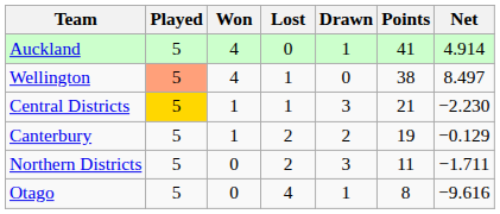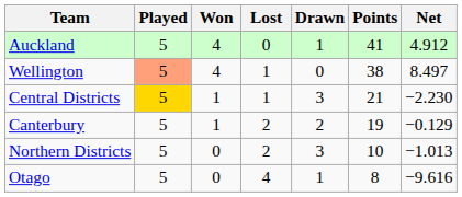Auckland | Net: 4.914 -> 4.912
Northern Districts | Points: 11 -> 10
Northern Districts | Net: −1.711 -> −1.013
